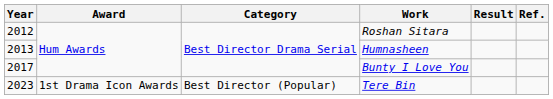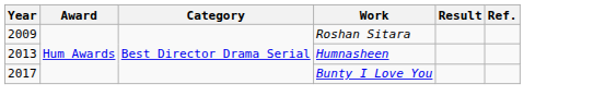Roshan Sitara | Year: 2012 -> 2009
- row: 2023 | 1st Drama Icon Awards | Best Director (Popular) | Tere Bin
